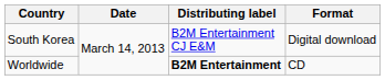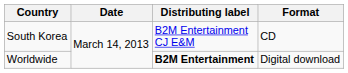South Korea | Format: Digital download -> CD
Worldwide | Format: CD -> Digital download
